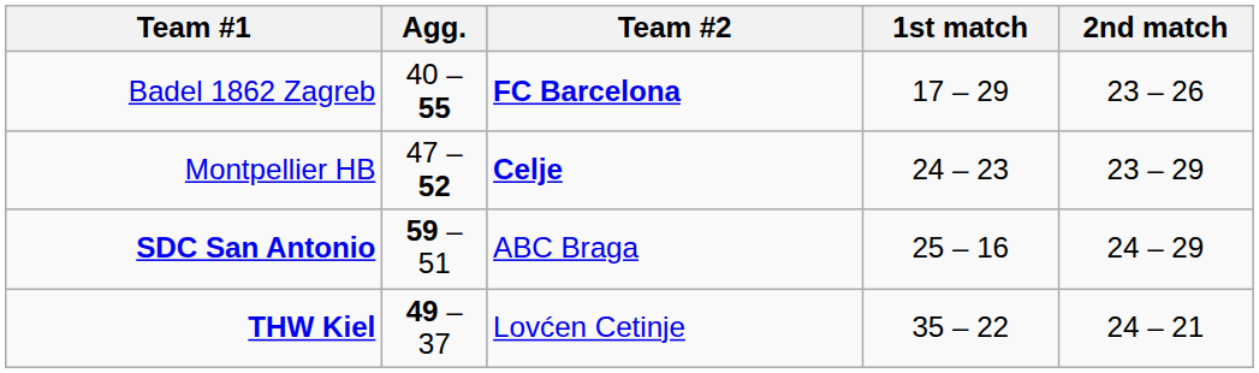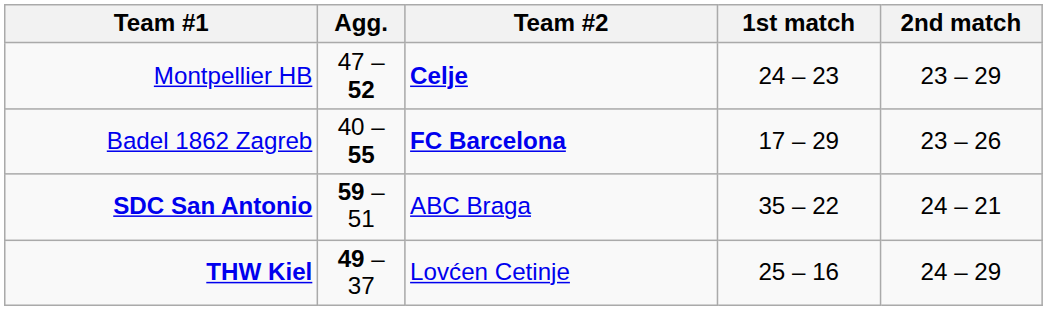rows swapped: Montpellier HB <-> Badel 1862 Zagreb
SDC San Antonio | 1st match: 25 – 16 -> 35 – 22
SDC San Antonio | 2nd match: 24 – 29 -> 24 – 21
THW Kiel | 1st match: 35 – 22 -> 25 – 16
THW Kiel | 2nd match: 24 – 21 -> 24 – 29
